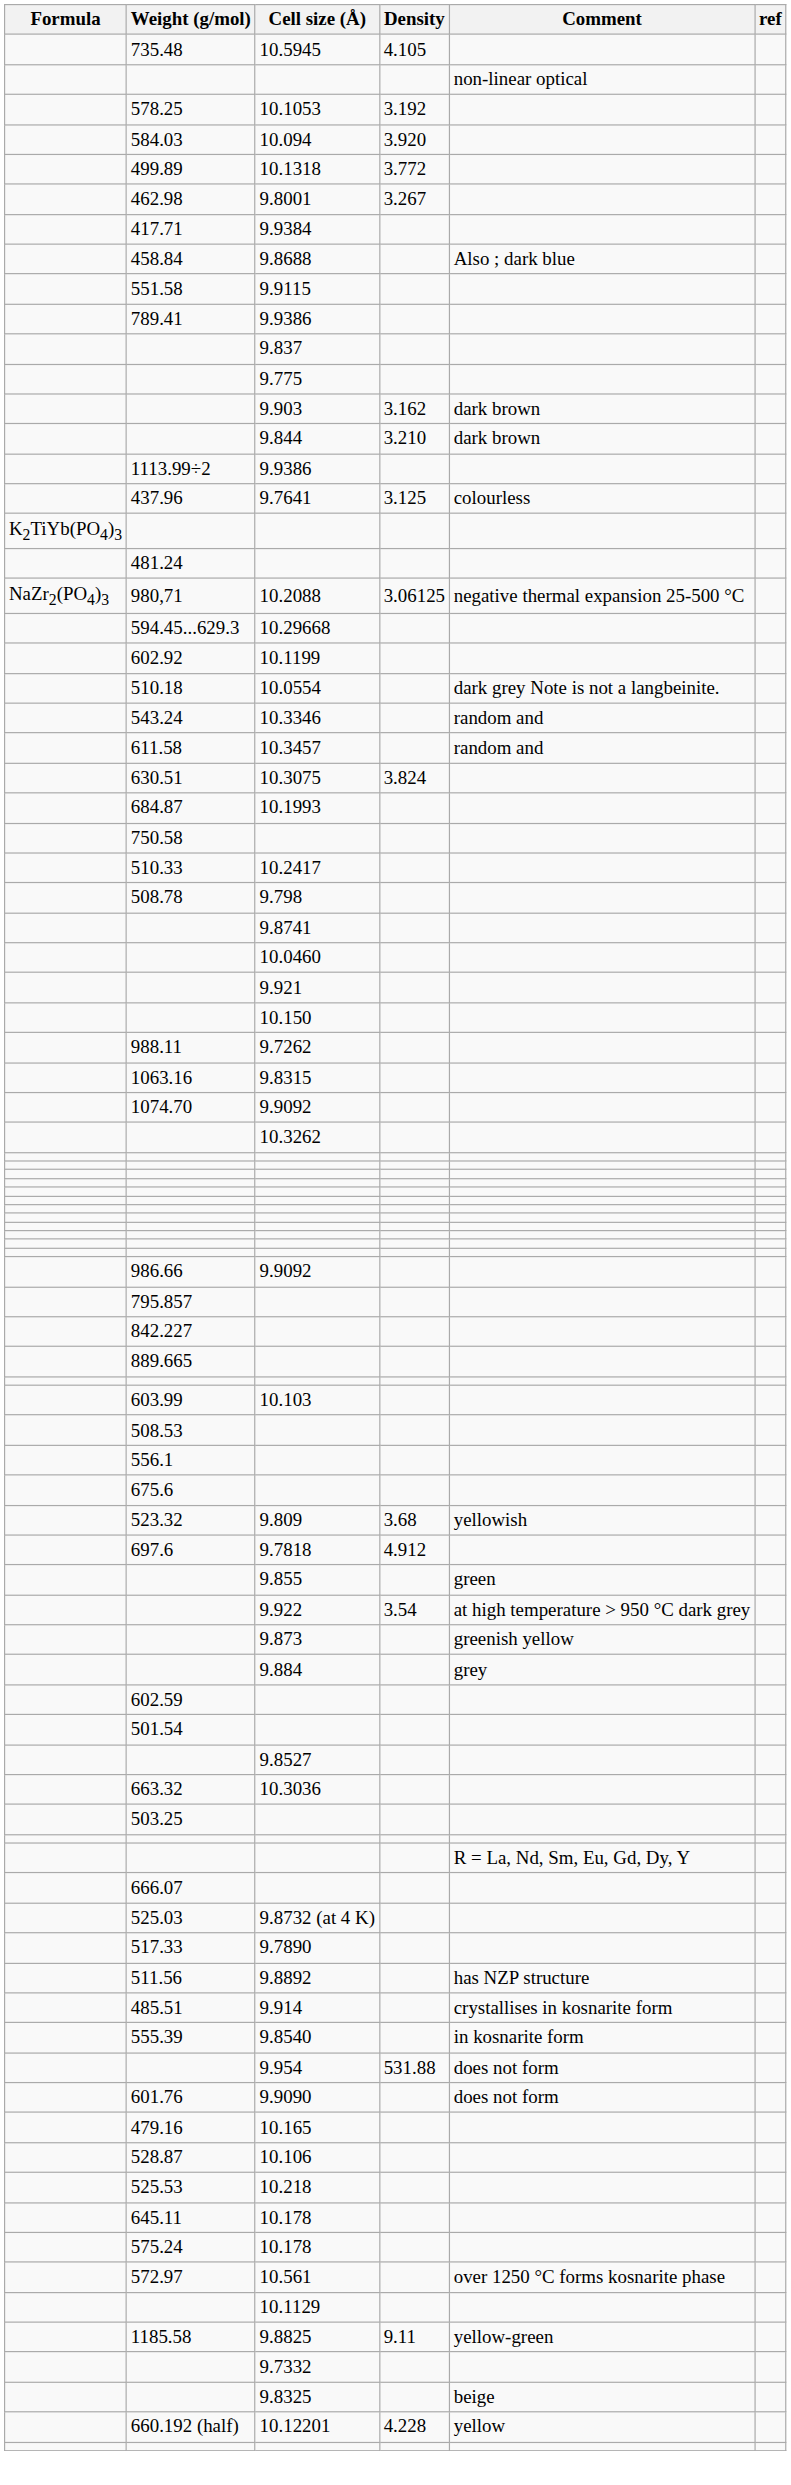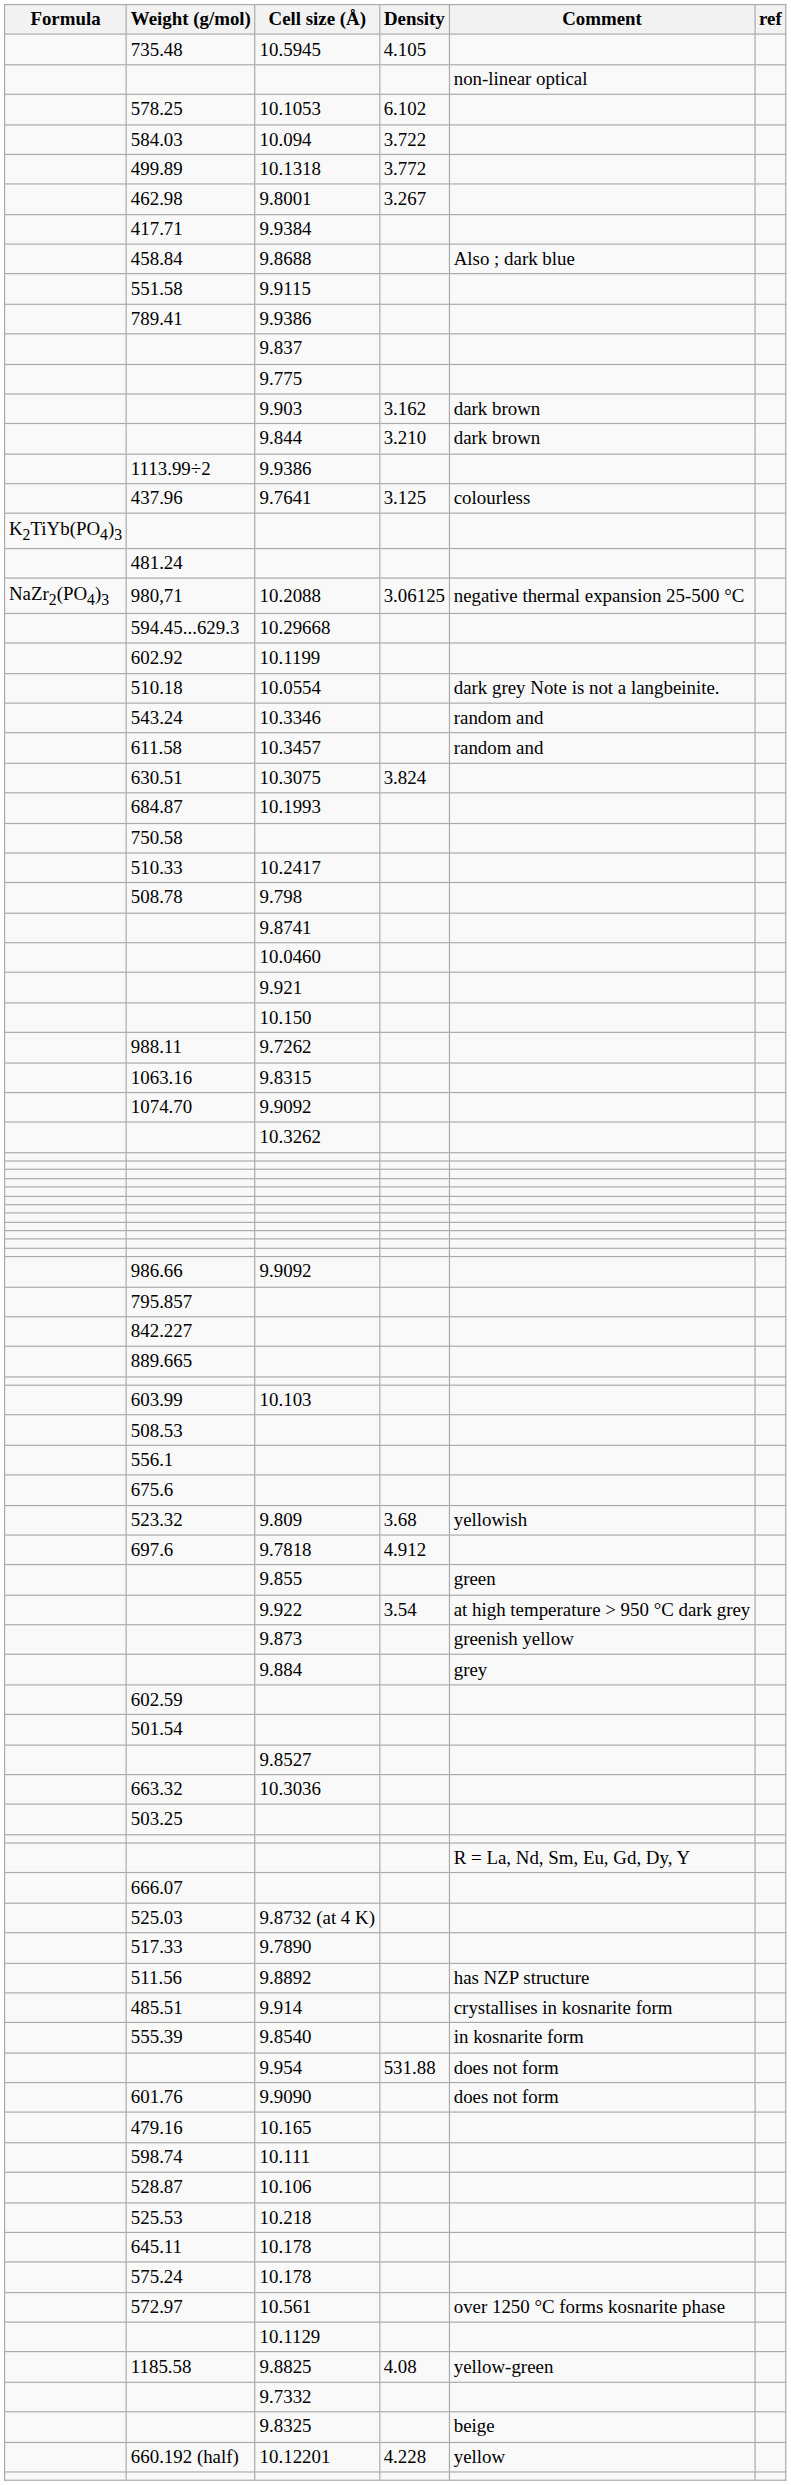10.1053 | Density: 3.192 -> 6.102
10.094 | Density: 3.920 -> 3.722
+ row: 598.74 | 10.111
9.8825 | Density: 9.11 -> 4.08
